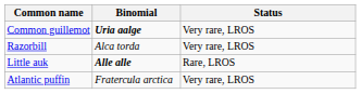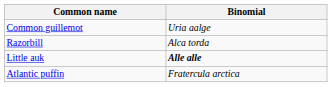- column: Status | Very rare, LROS | Very rare, LROS | Rare, LROS | Very rare, LROS
Common guillemot | Binomial: bold -> normal
